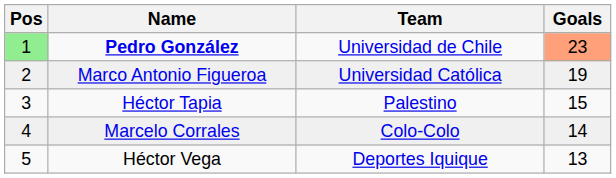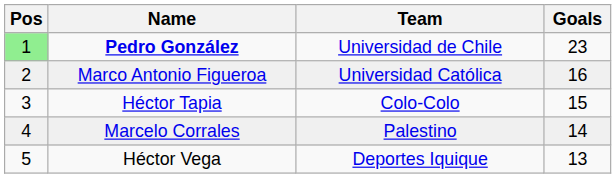Pedro González | Goals: lightsalmon background -> no background
Marco Antonio Figueroa | Goals: 19 -> 16
Héctor Tapia | Team: Palestino -> Colo-Colo
Marcelo Corrales | Team: Colo-Colo -> Palestino
